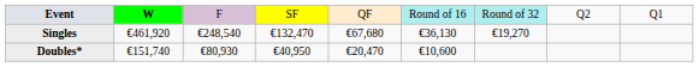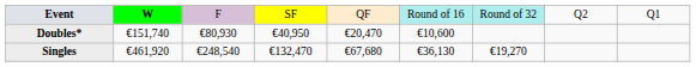rows swapped: Singles <-> Doubles*
